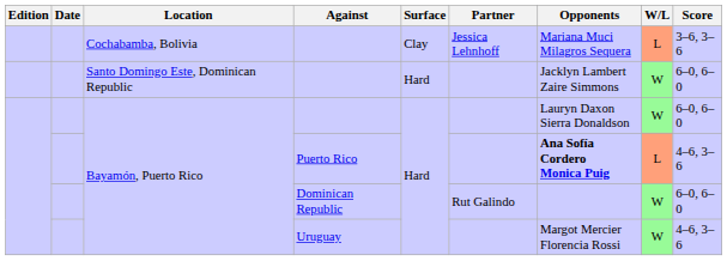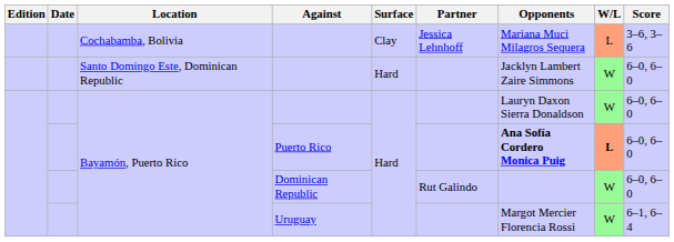Puerto Rico | W/L: normal -> bold
Puerto Rico | Score: 4–6, 3–6 -> 6–0, 6–0
Uruguay | Score: 4–6, 3–6 -> 6–1, 6–4
